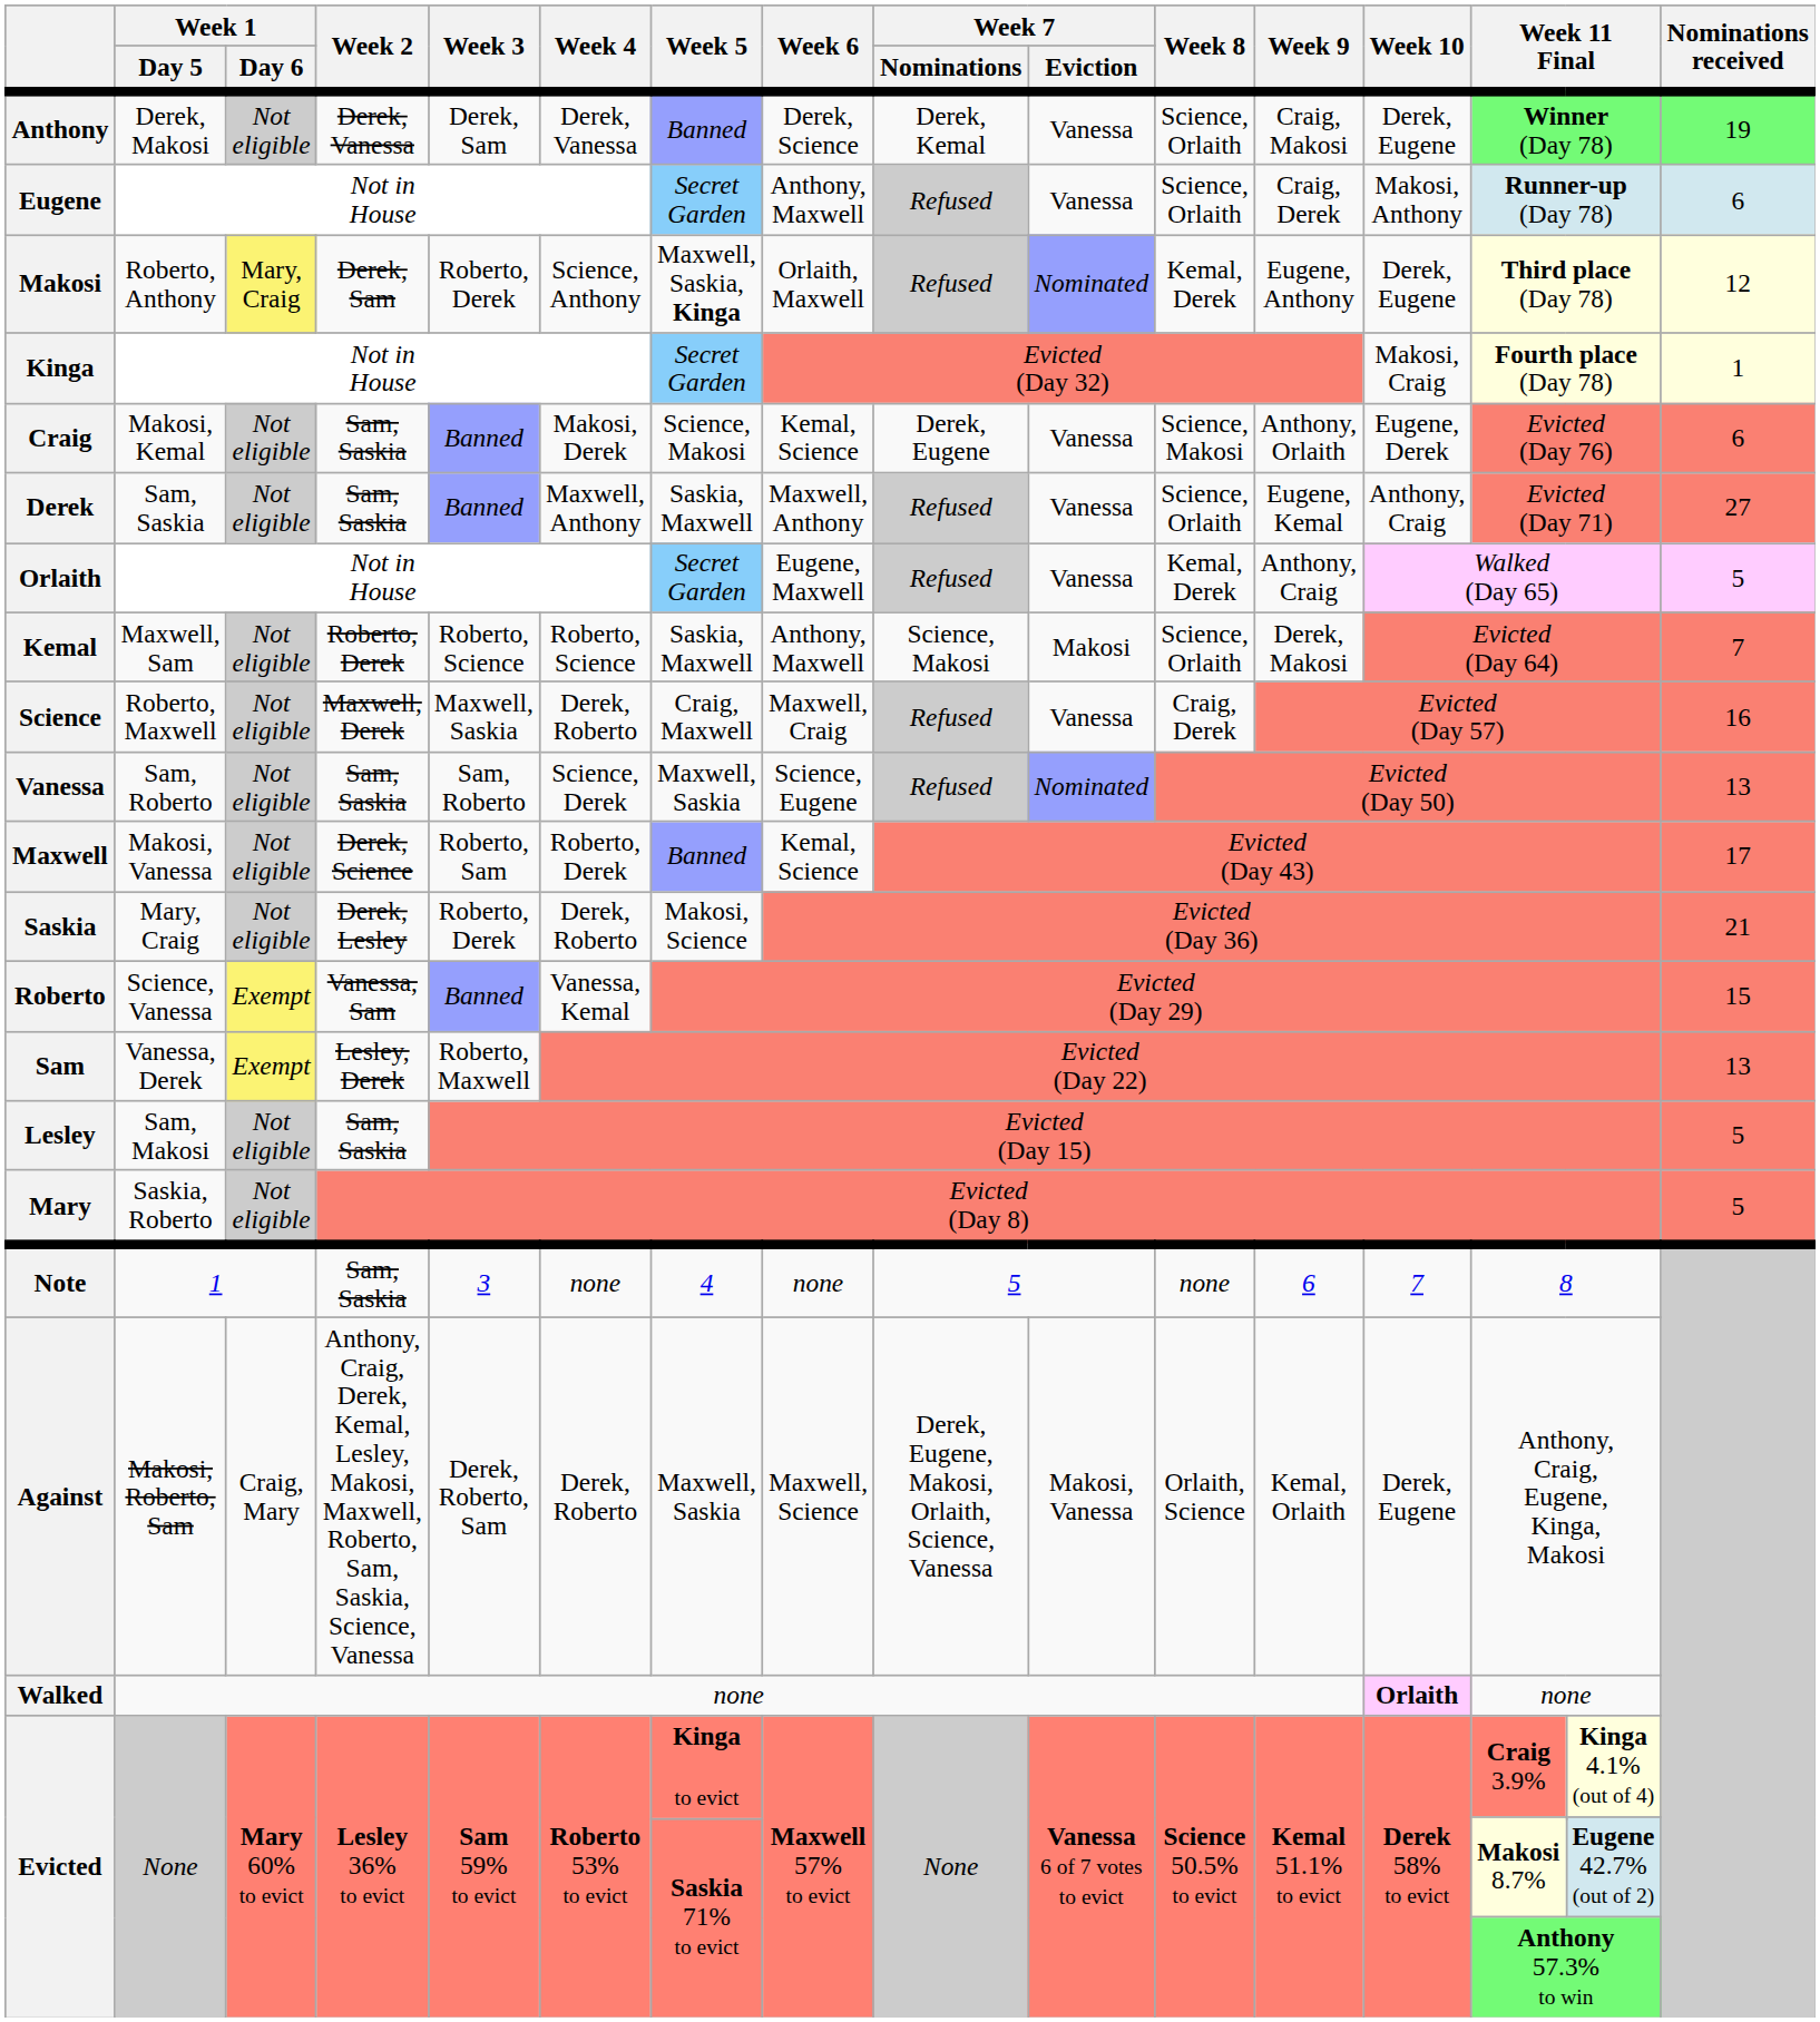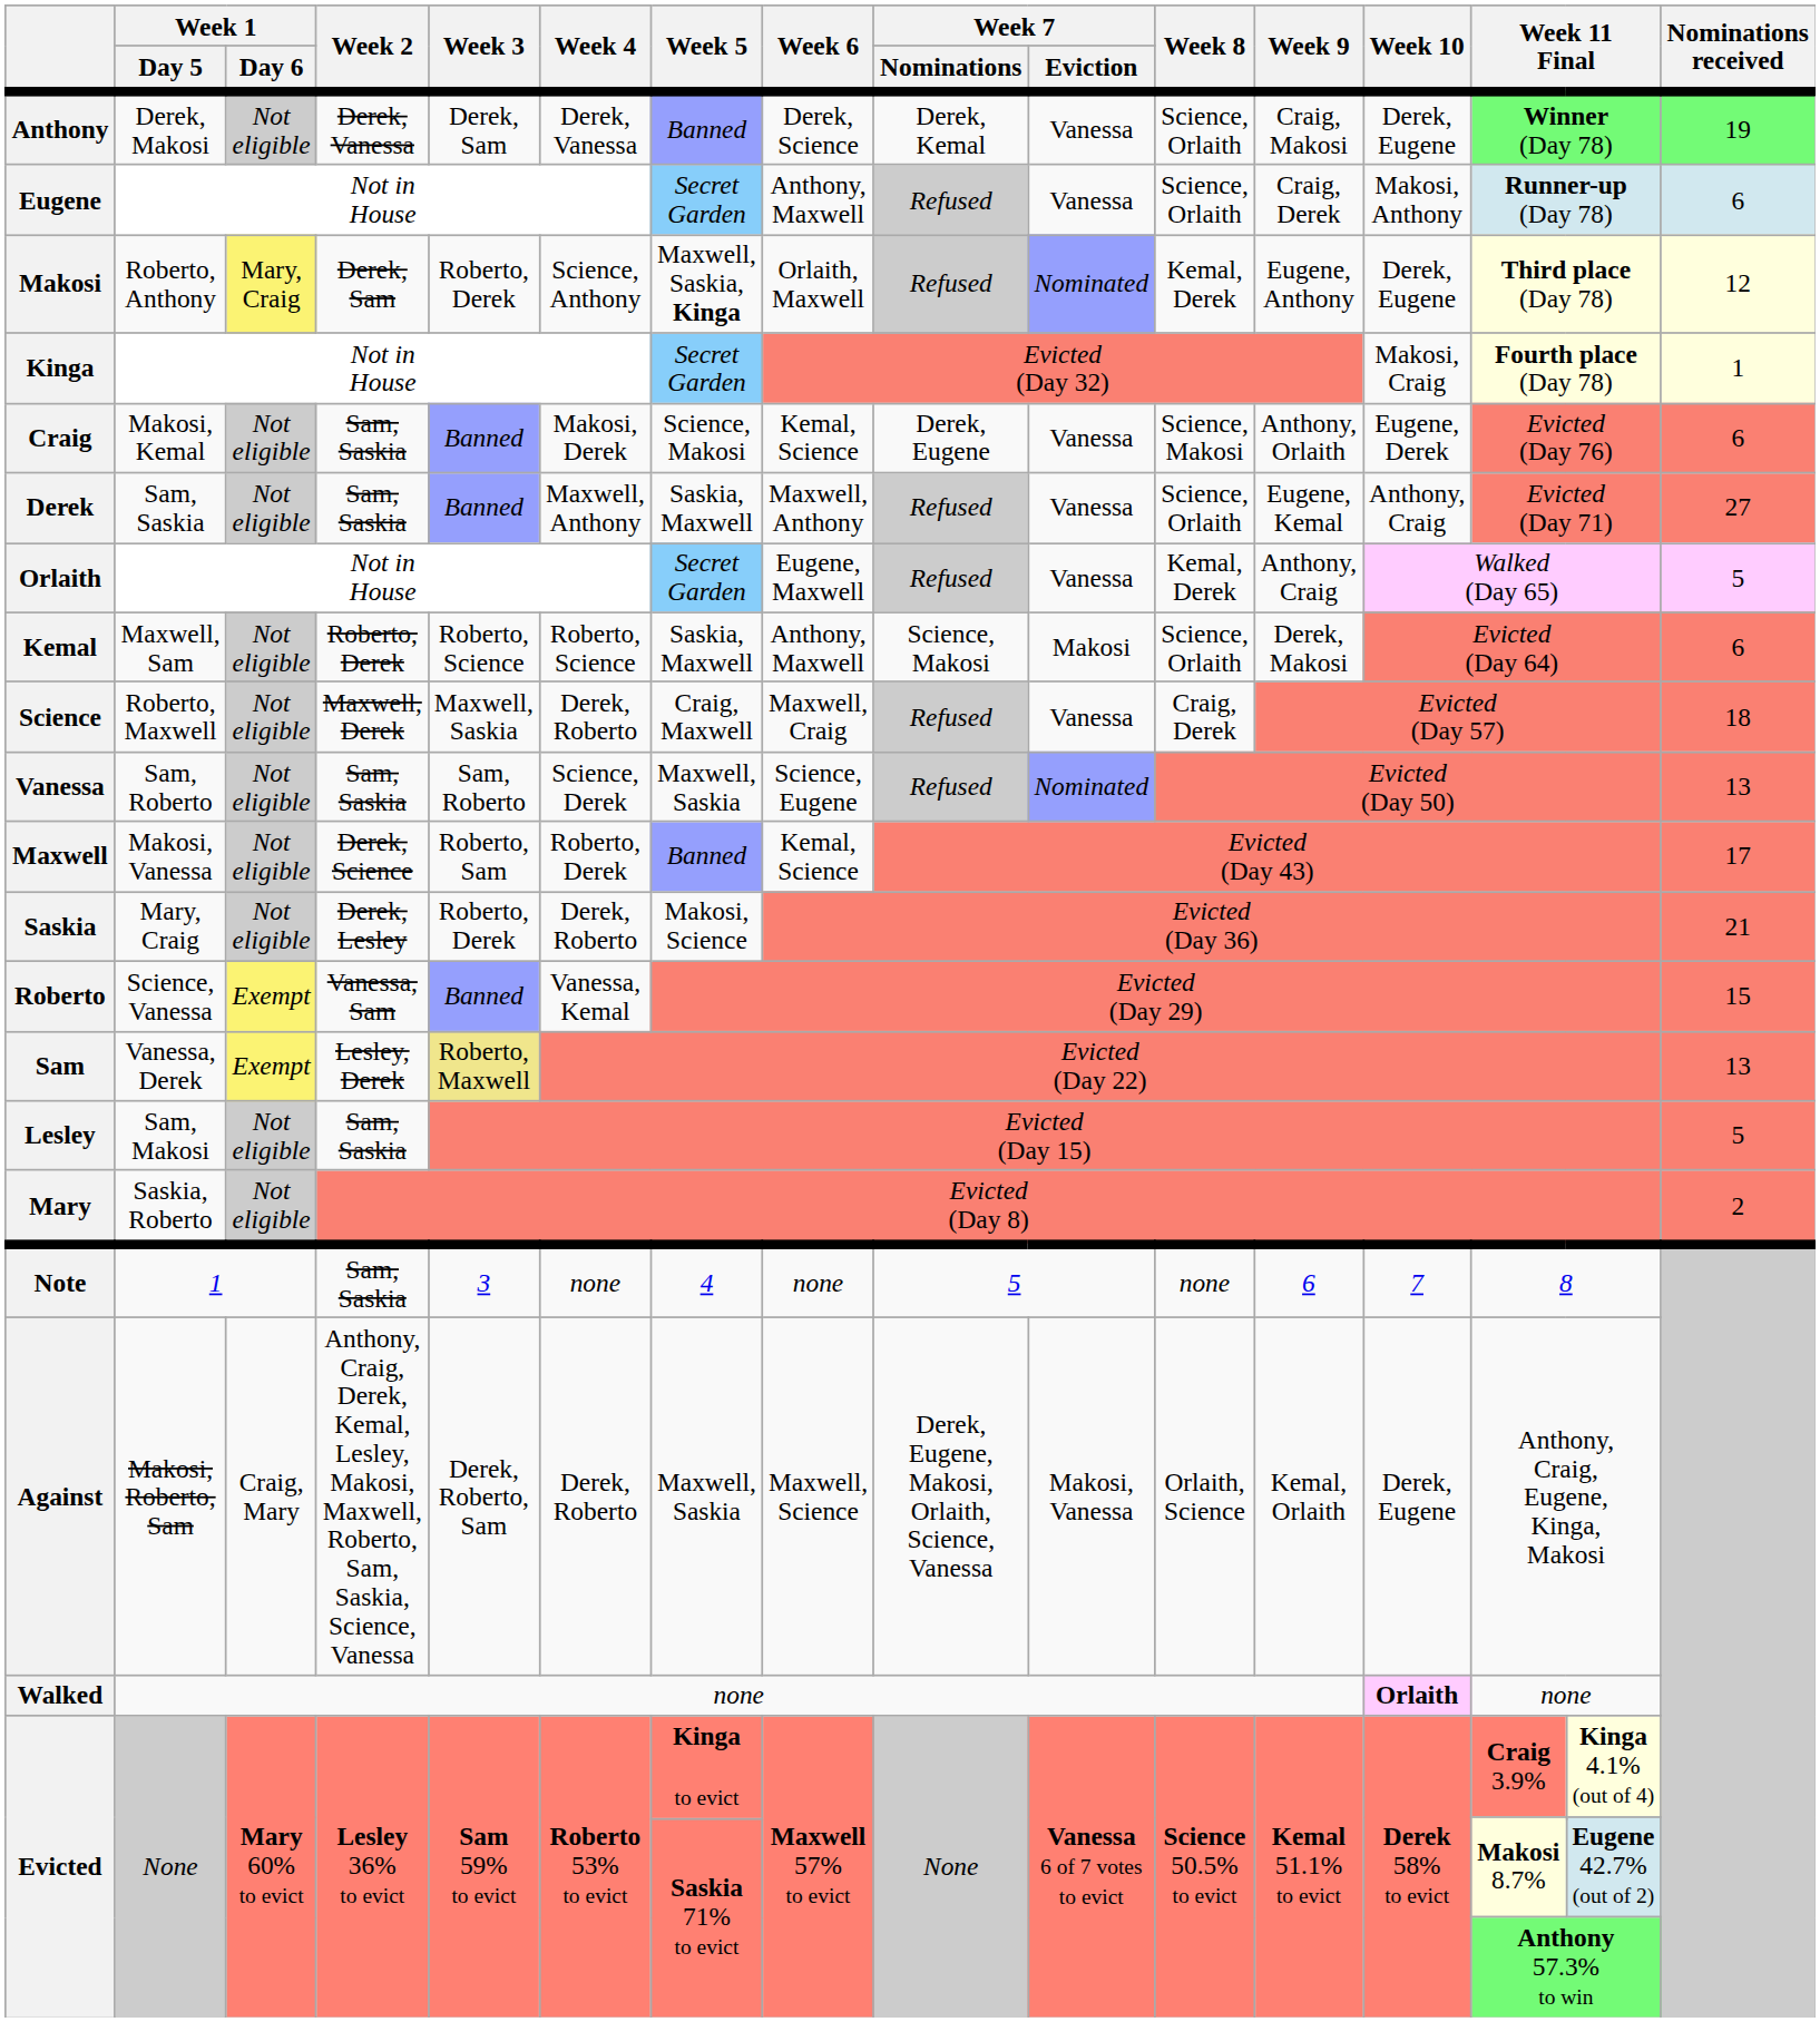Kemal | Nominations received: 7 -> 6
Science | Nominations received: 16 -> 18
Sam | Week 3: no background -> khaki background
Mary | Nominations received: 5 -> 2
